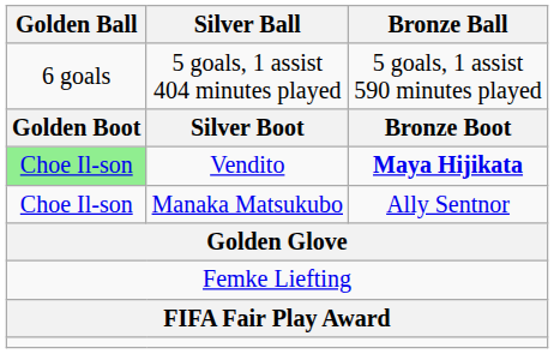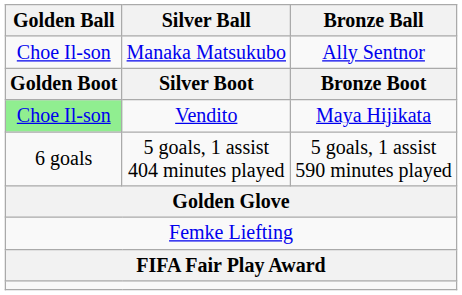rows swapped: Manaka Matsukubo <-> 5 goals, 1 assist 404 minutes played
Vendito | Bronze Ball: bold -> normal
